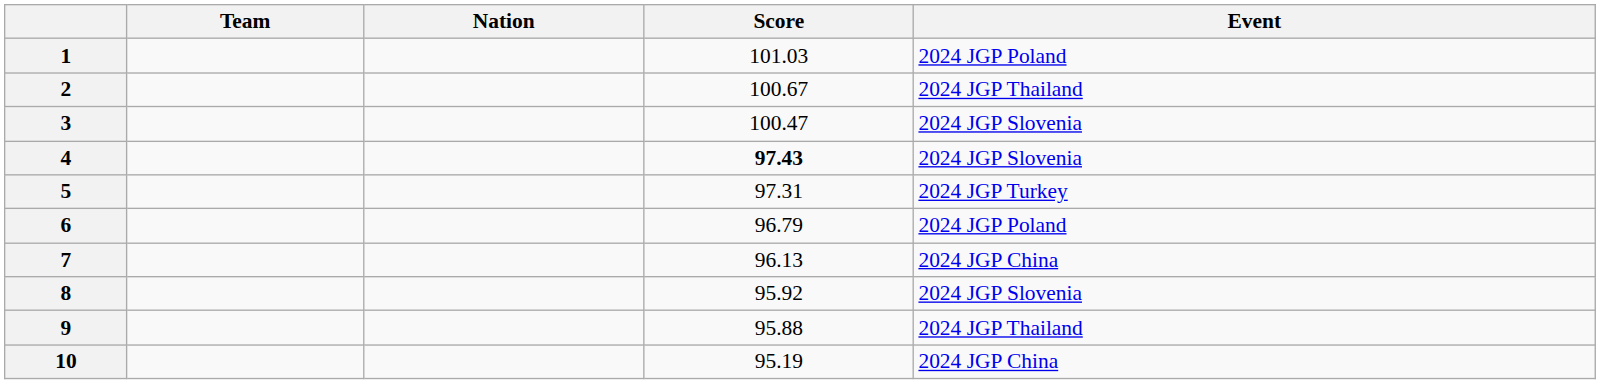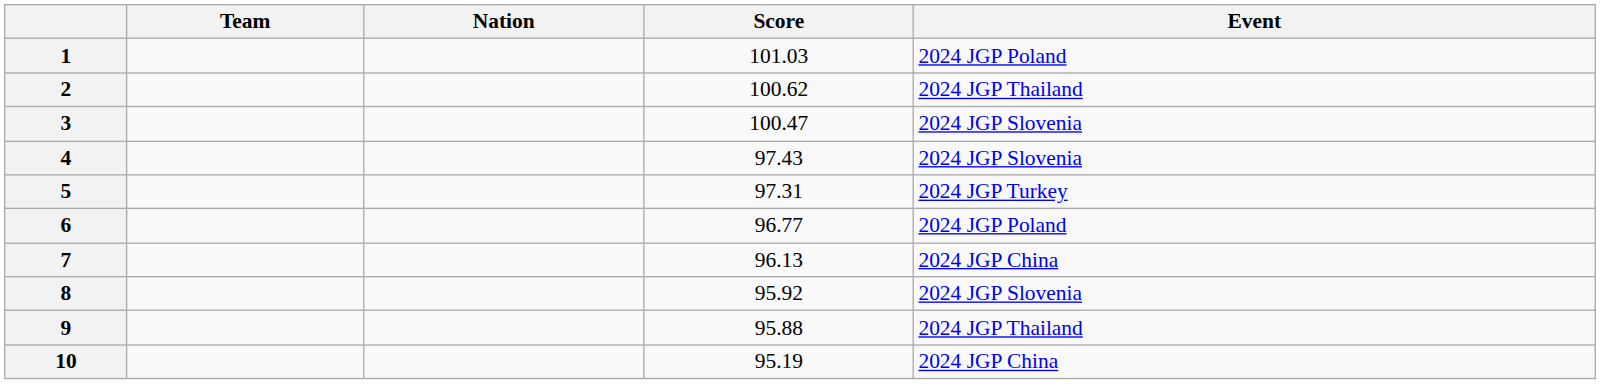2 | Score: 100.67 -> 100.62
4 | Score: bold -> normal
6 | Score: 96.79 -> 96.77
